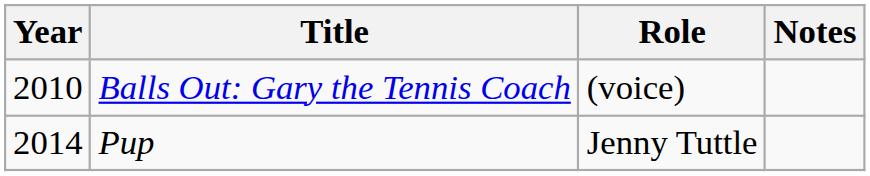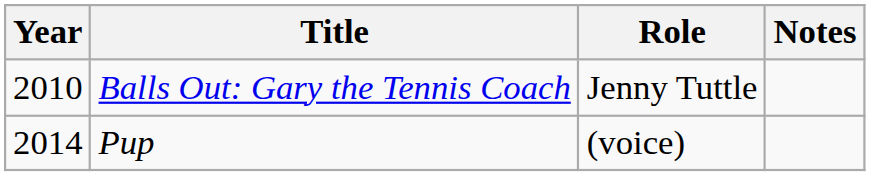Balls Out: Gary the Tennis Coach | Role: (voice) -> Jenny Tuttle
Pup | Role: Jenny Tuttle -> (voice)
